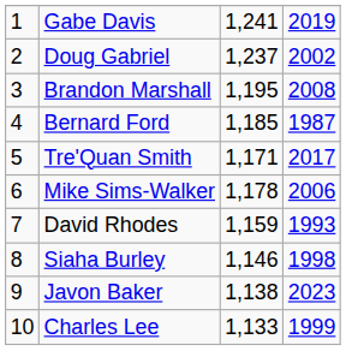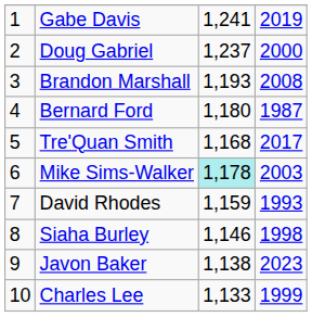Doug Gabriel | column 4: 2002 -> 2000
Brandon Marshall | column 3: 1,195 -> 1,193
Bernard Ford | column 3: 1,185 -> 1,180
Tre'Quan Smith | column 3: 1,171 -> 1,168
Mike Sims-Walker | column 3: no background -> paleturquoise background
Mike Sims-Walker | column 4: 2006 -> 2003
